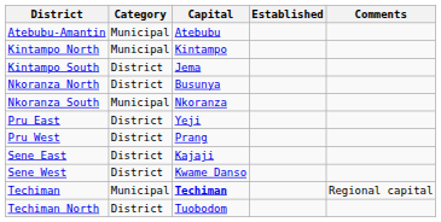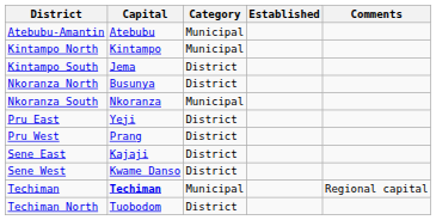columns swapped: Category <-> Capital
